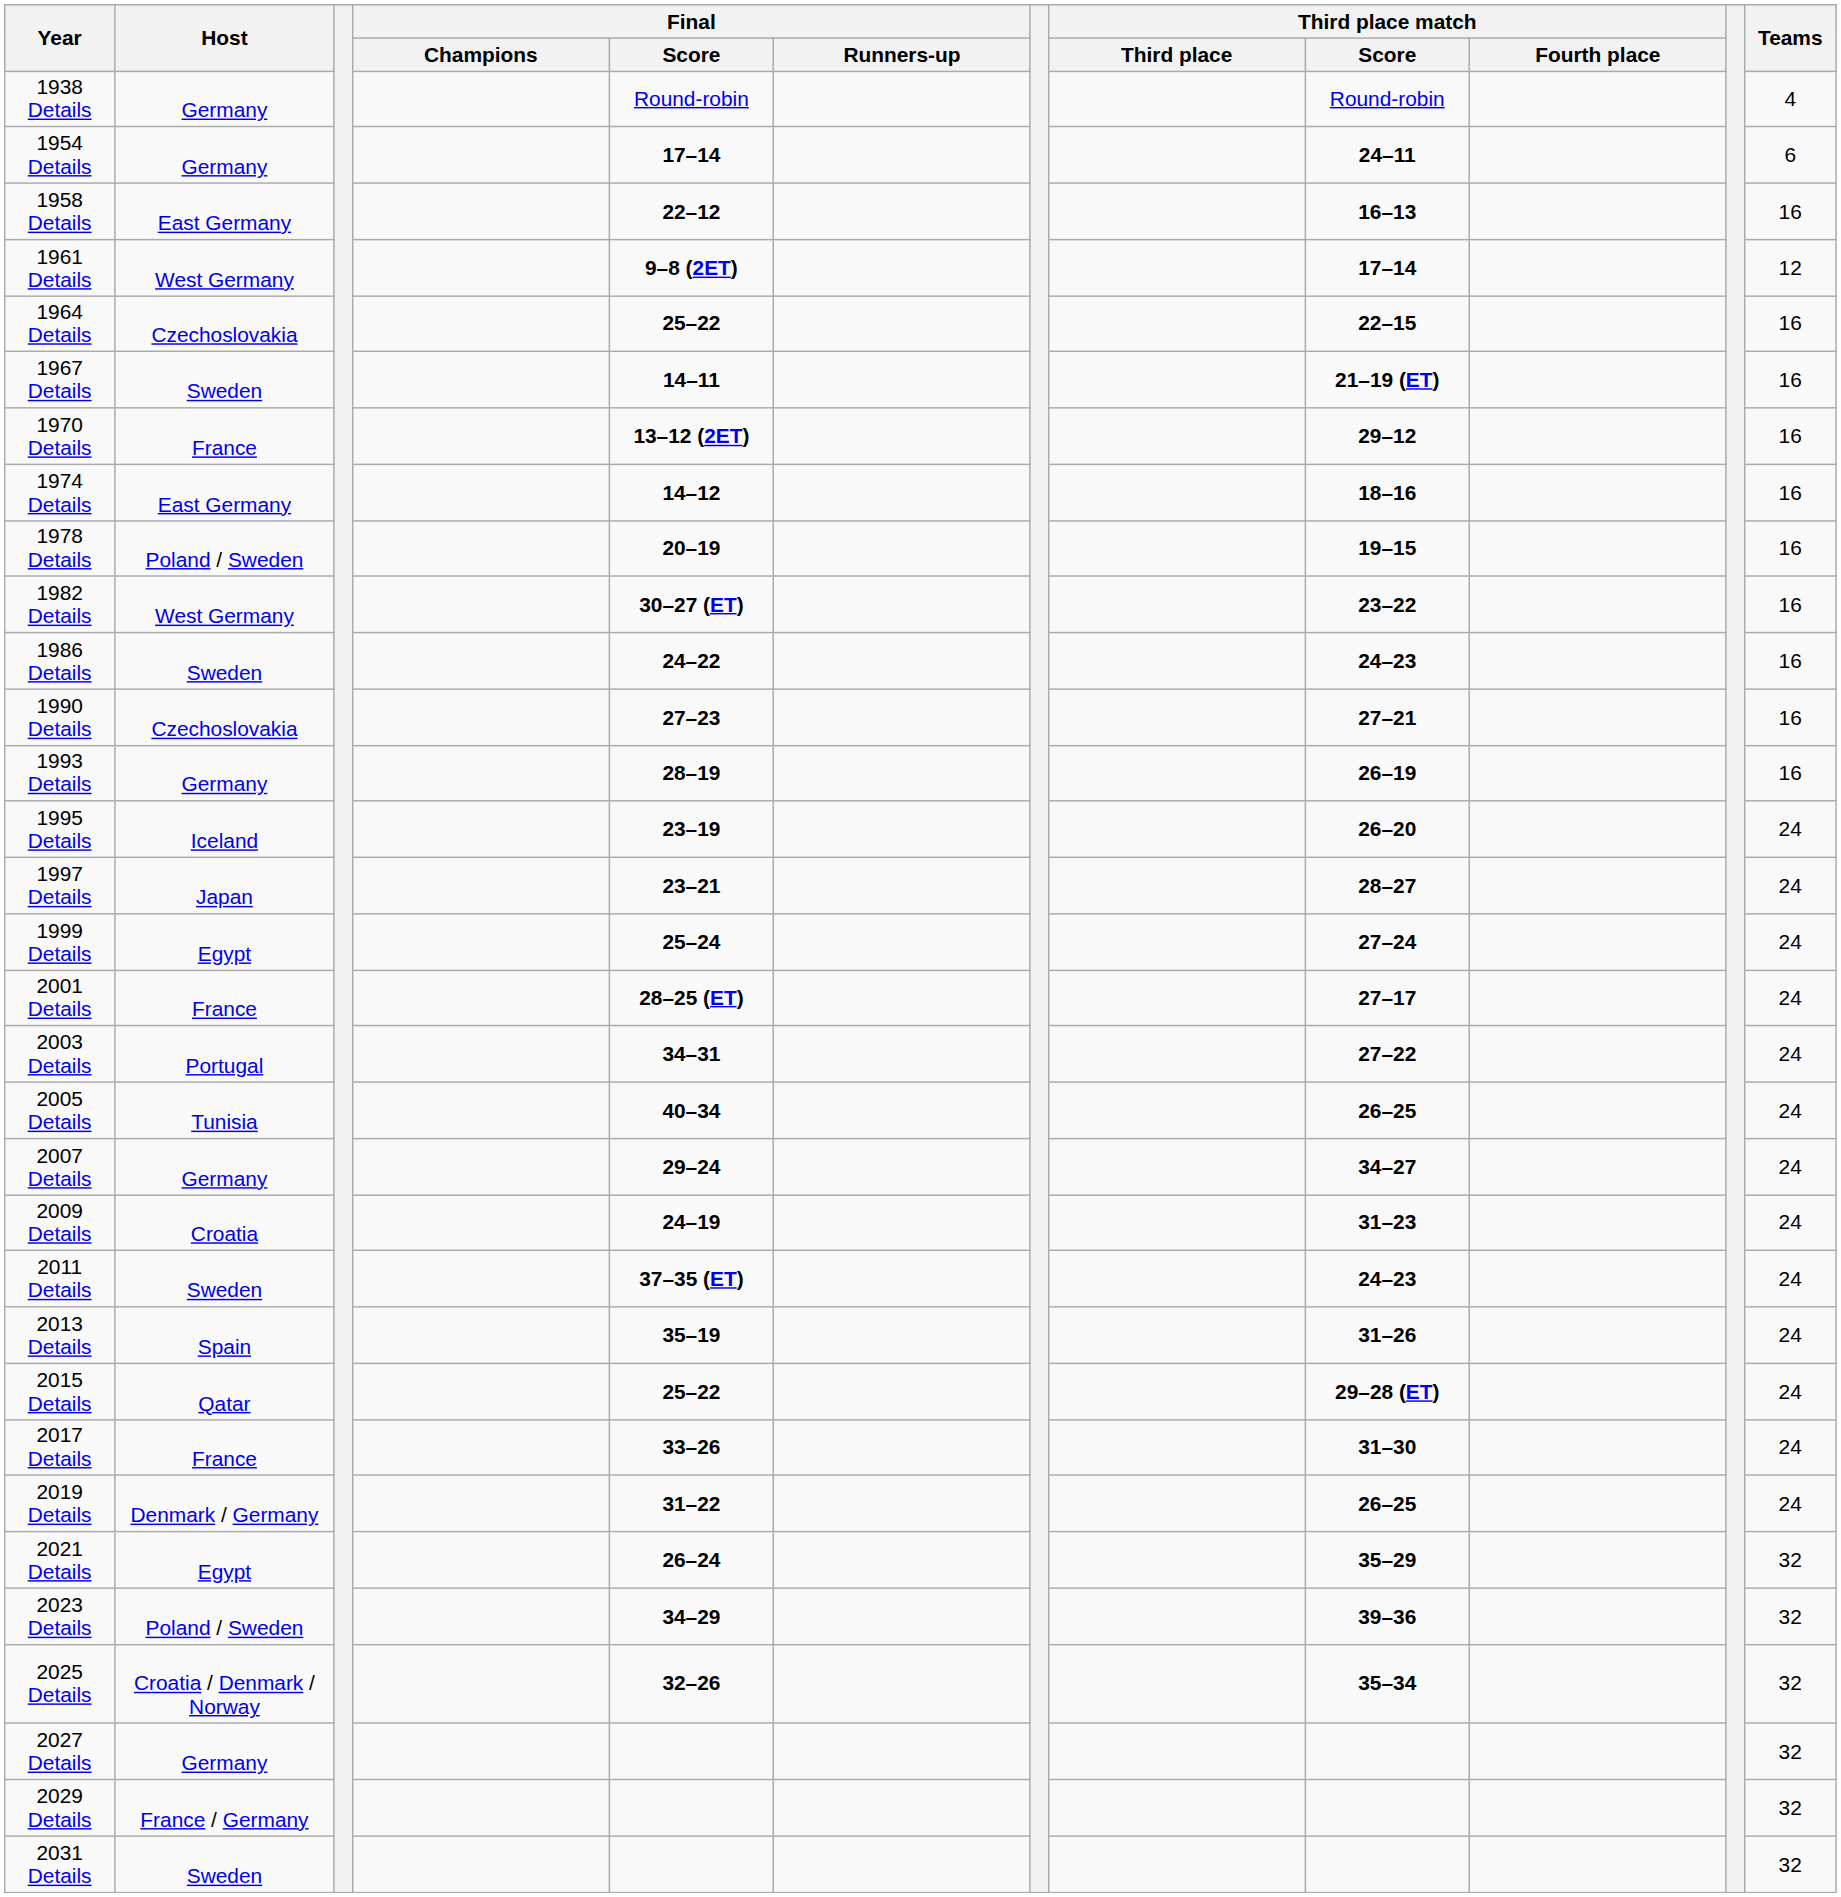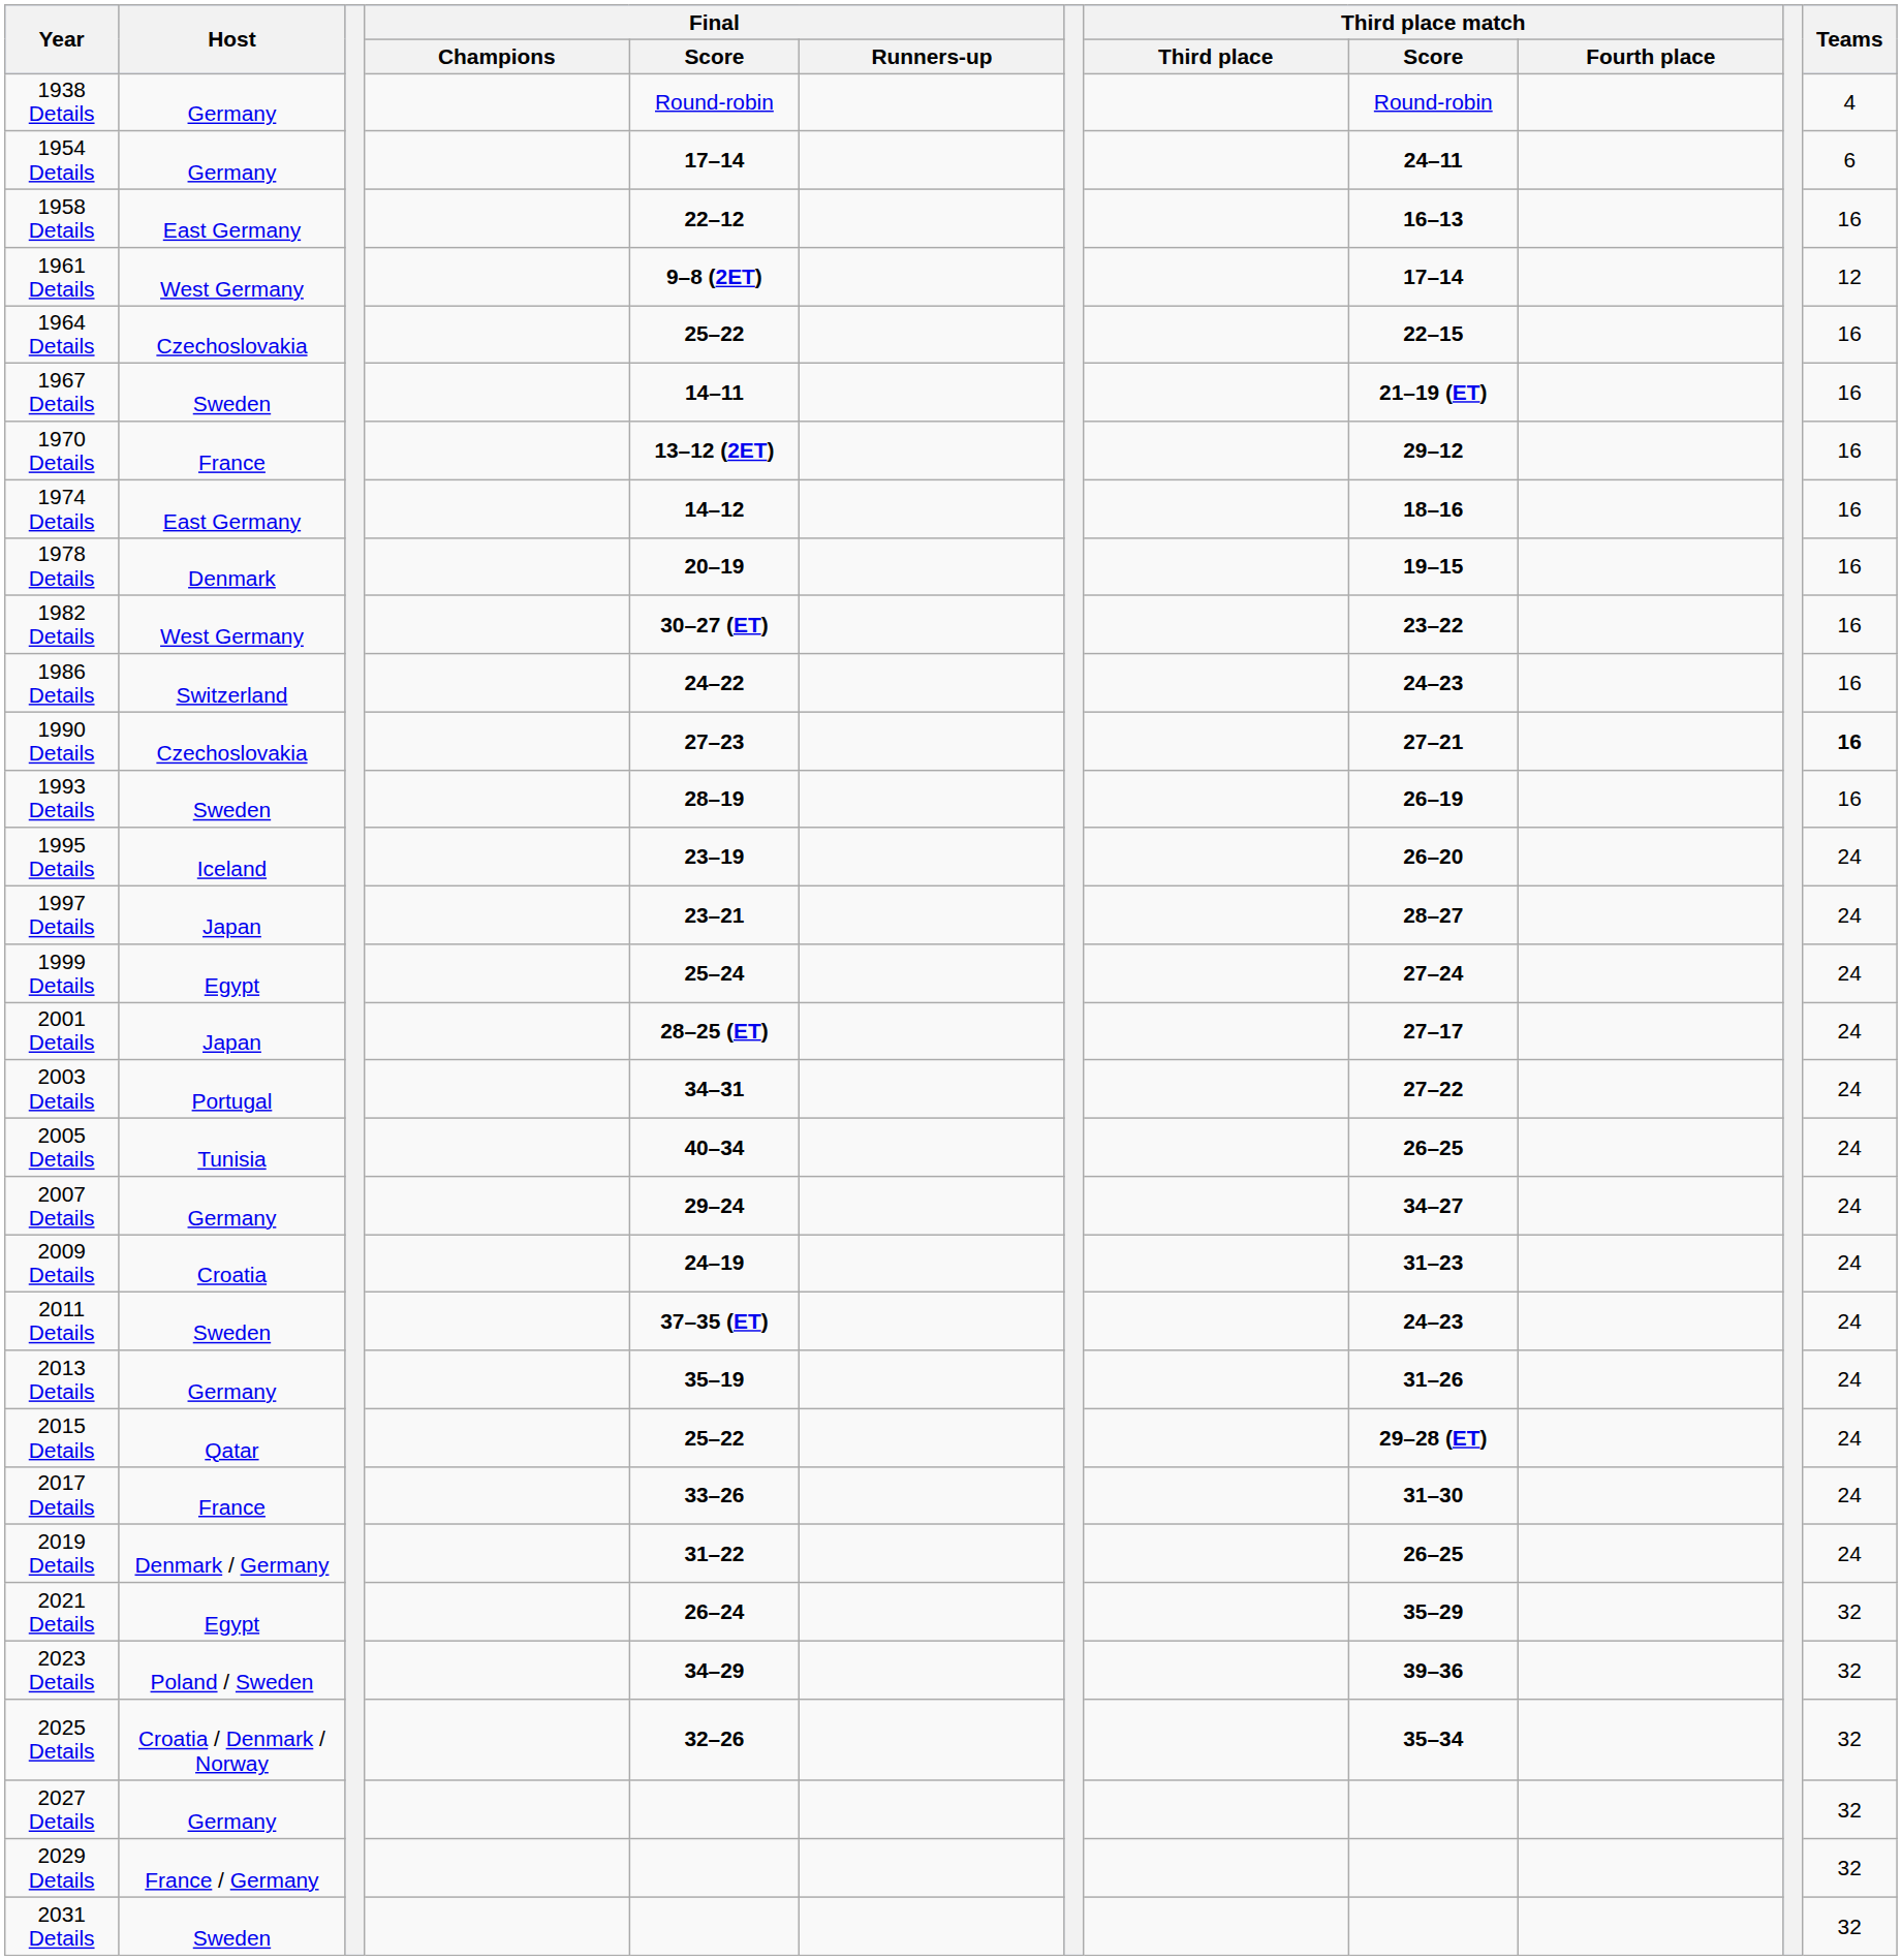1978 Details | Host: Poland / Sweden -> Denmark
1986 Details | Host: Sweden -> Switzerland
1990 Details | Teams: normal -> bold
1993 Details | Host: Germany -> Sweden
2001 Details | Host: France -> Japan
2013 Details | Host: Spain -> Germany
